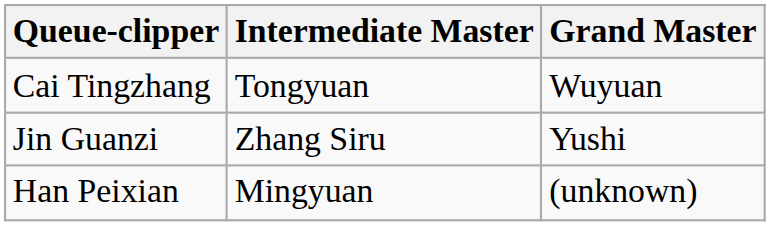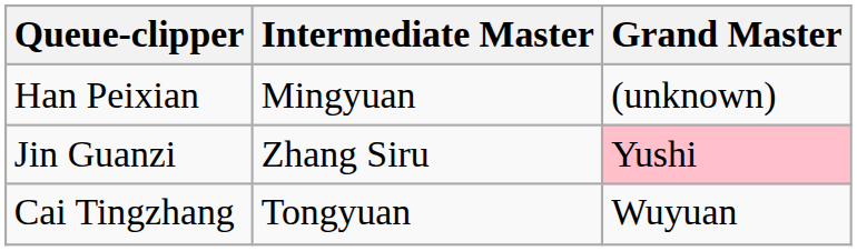rows swapped: Cai Tingzhang <-> Han Peixian
Jin Guanzi | Grand Master: no background -> pink background
